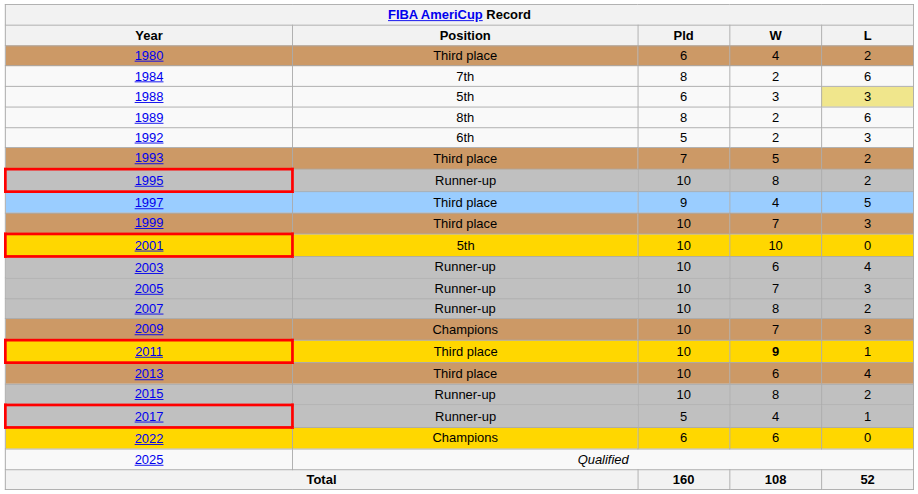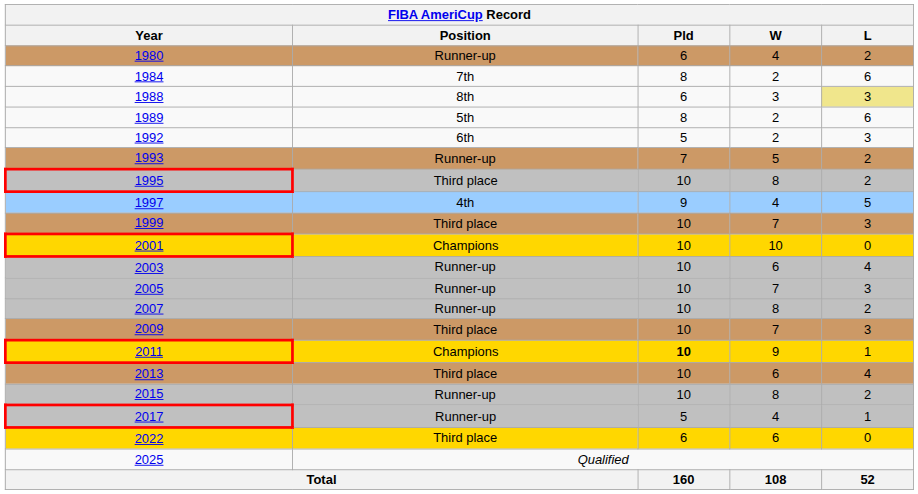1980 | Position: Third place -> Runner-up
1988 | Position: 5th -> 8th
1989 | Position: 8th -> 5th
1993 | Position: Third place -> Runner-up
1995 | Position: Runner-up -> Third place
1997 | Position: Third place -> 4th
2001 | Position: 5th -> Champions
2009 | Position: Champions -> Third place
2011 | Position: Third place -> Champions
2011 | Pld: normal -> bold
2011 | W: bold -> normal
2022 | Position: Champions -> Third place
